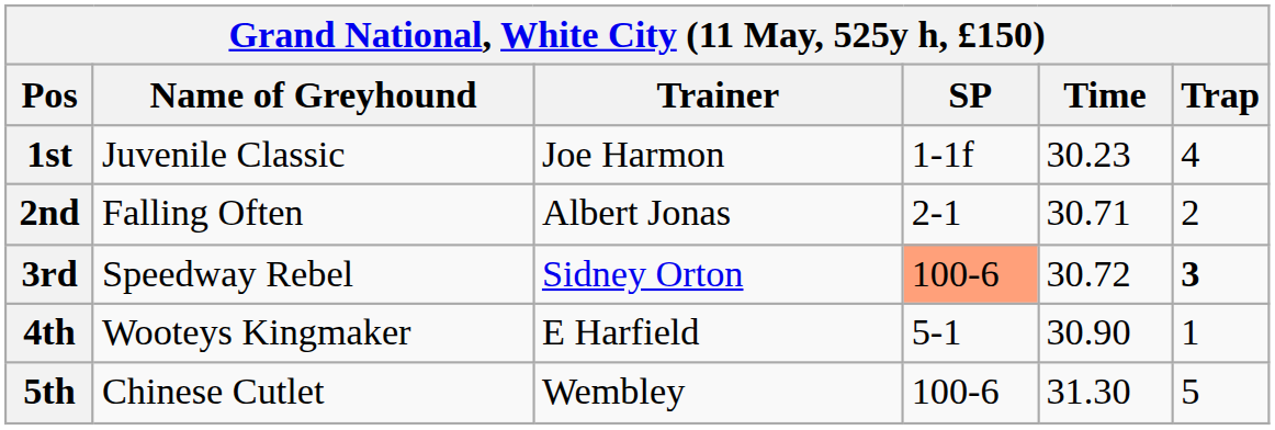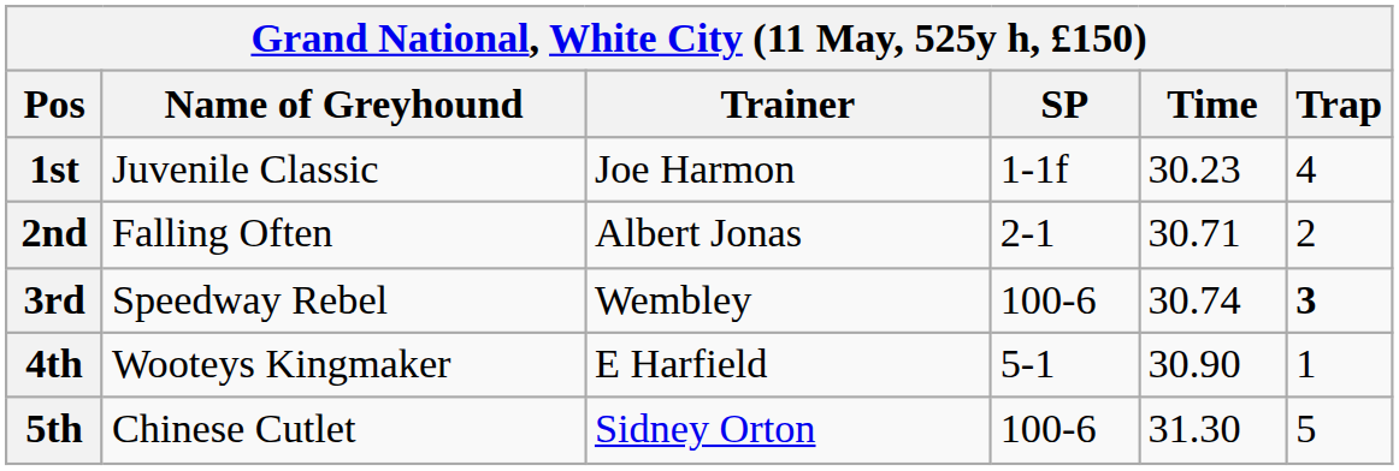3rd | Trainer: Sidney Orton -> Wembley
3rd | SP: lightsalmon background -> no background
3rd | Time: 30.72 -> 30.74
5th | Trainer: Wembley -> Sidney Orton
